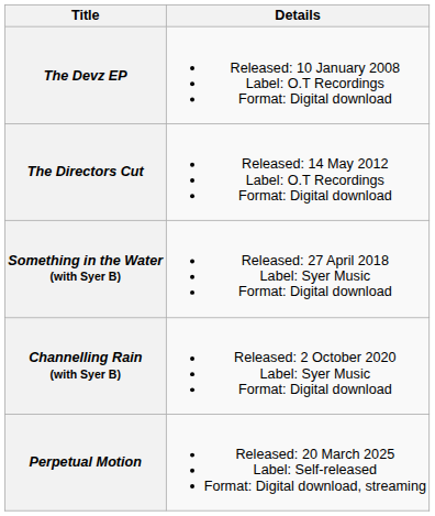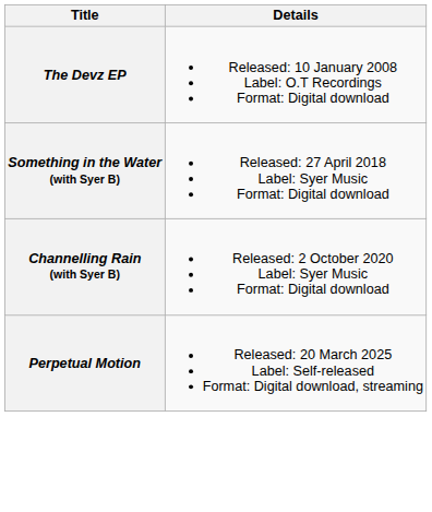- row: The Directors Cut | Released: 14 May 2012 Label: O.T Recordings Format: Digital download
